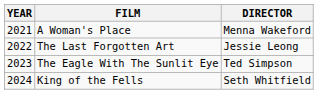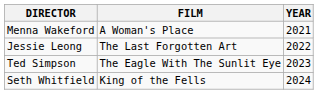columns swapped: YEAR <-> DIRECTOR
